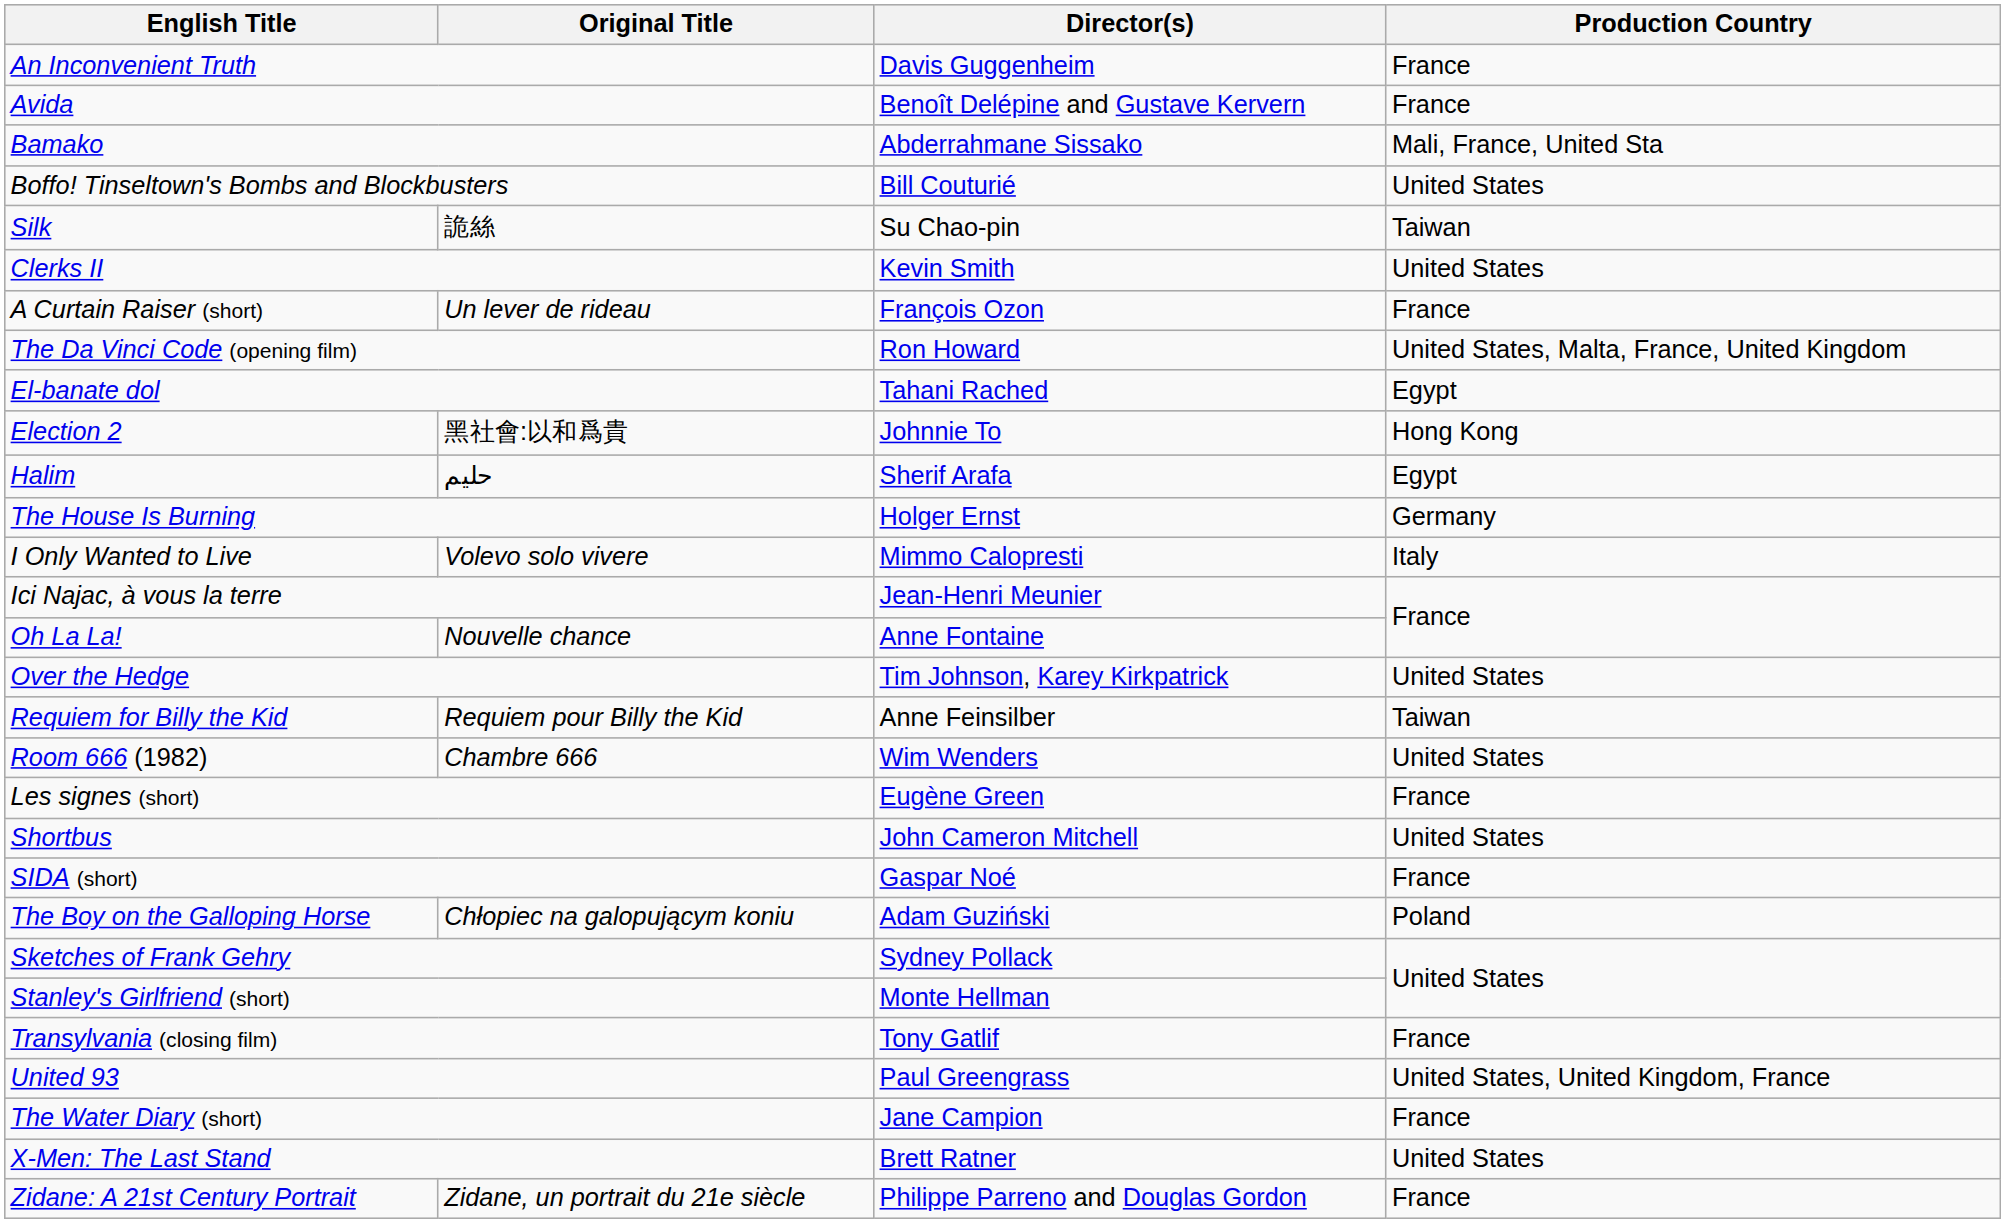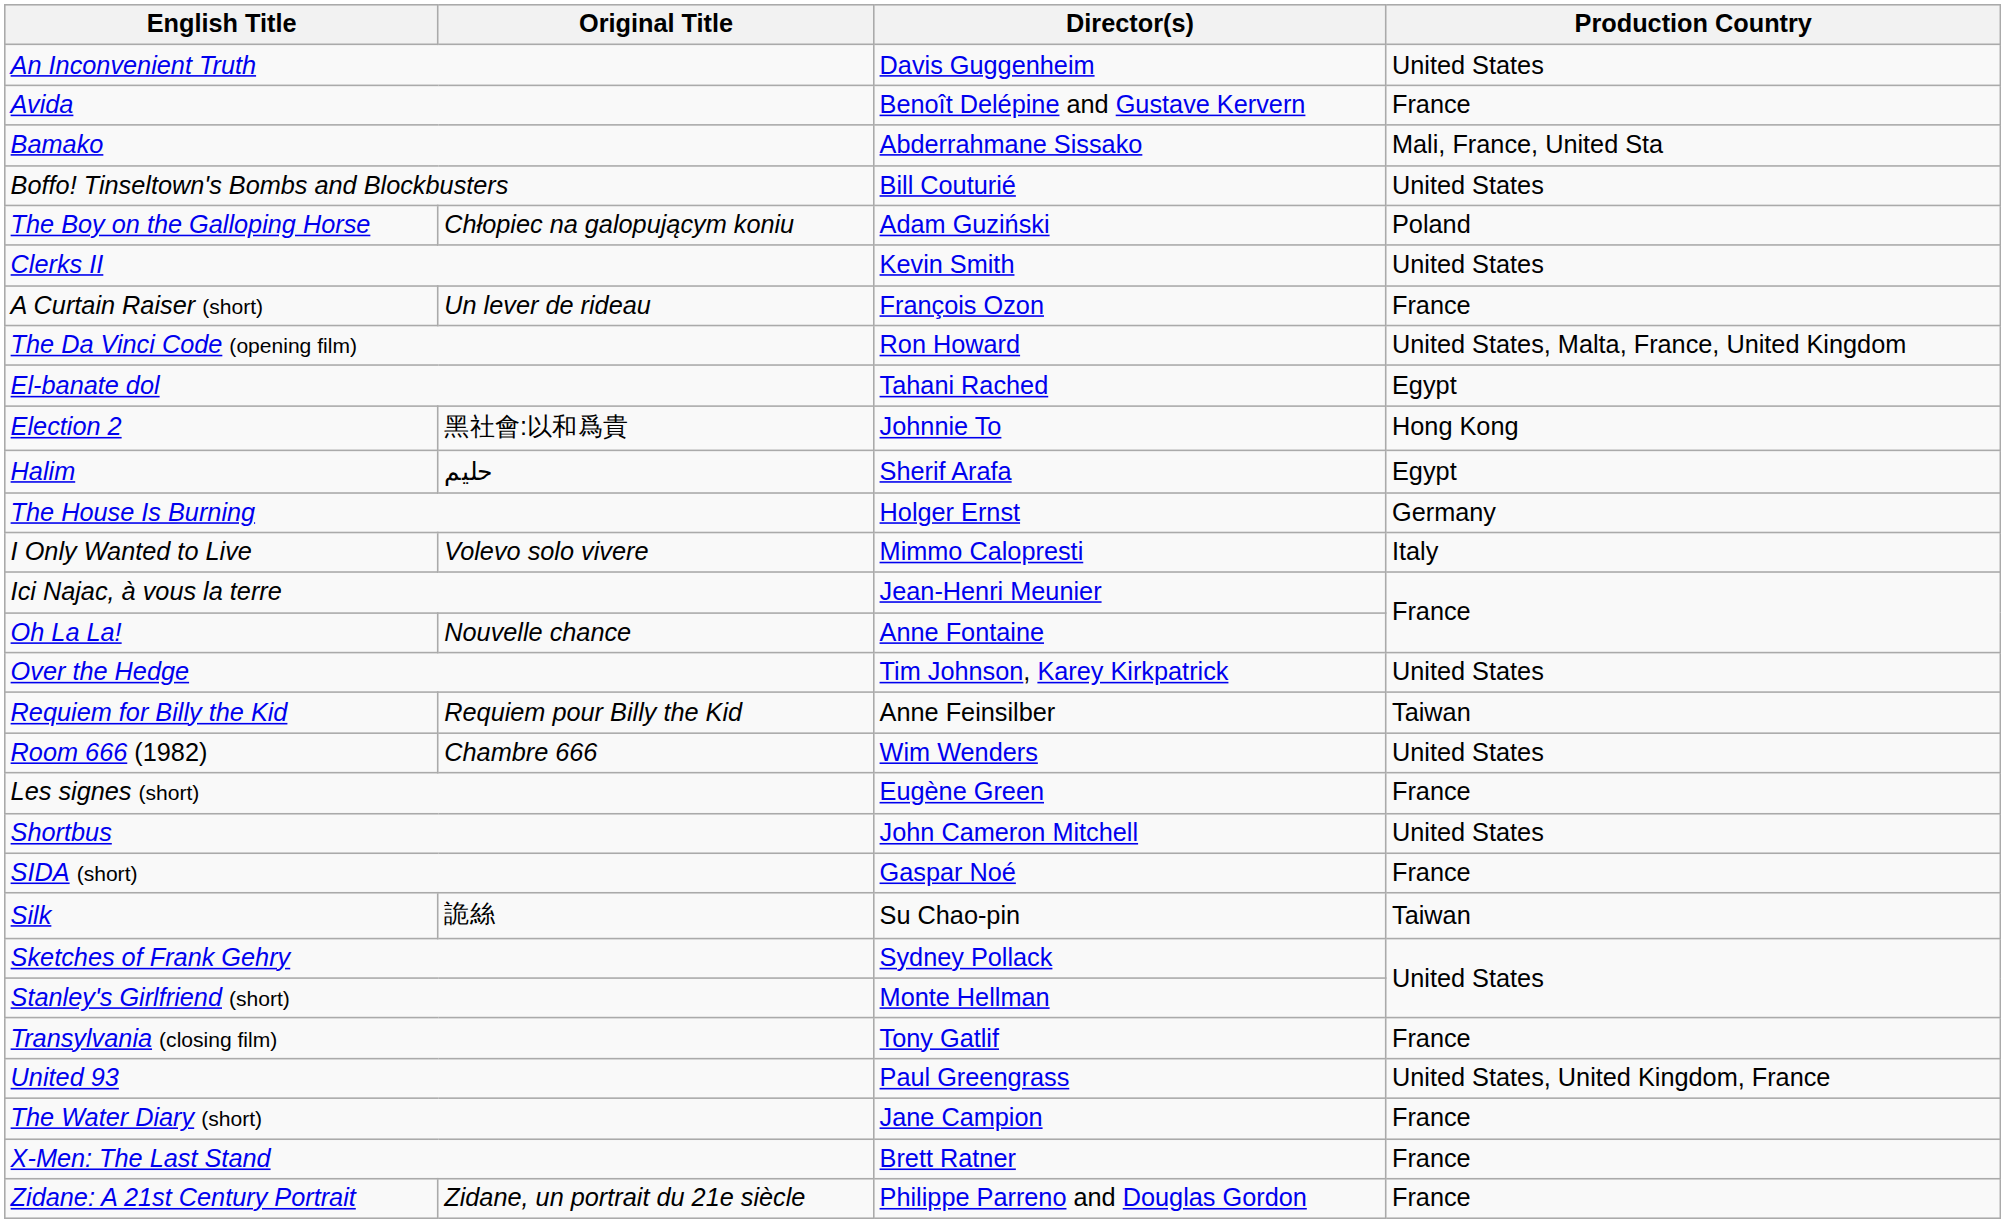An Inconvenient Truth | Production Country: France -> United States
rows swapped: The Boy on the Galloping Horse <-> Silk
X-Men: The Last Stand | Production Country: United States -> France
